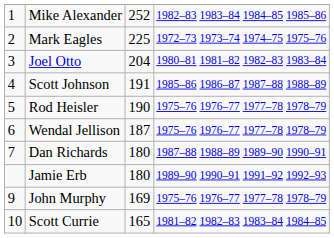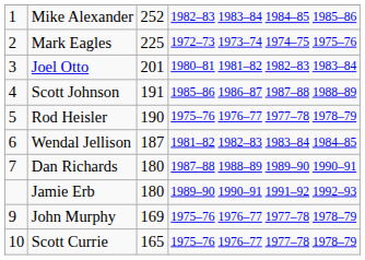Joel Otto | column 3: 204 -> 201
Wendal Jellison | column 4: 1975–76 1976–77 1977–78 1978–79 -> 1981–82 1982–83 1983–84 1984–85
Scott Currie | column 4: 1981–82 1982–83 1983–84 1984–85 -> 1975–76 1976–77 1977–78 1978–79
